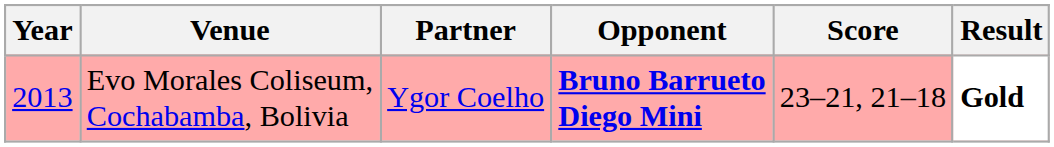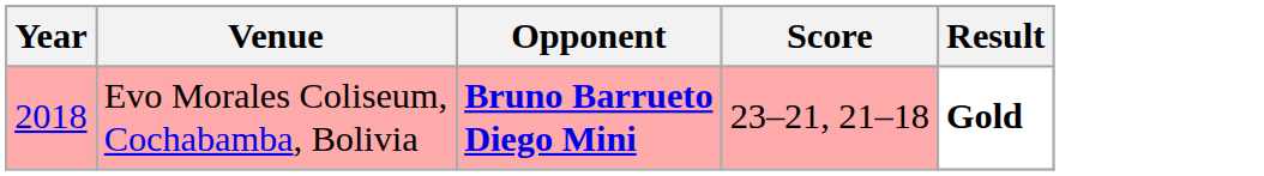- column: Partner | Ygor Coelho
Evo Morales Coliseum, Cochabamba, Bolivia | Year: 2013 -> 2018
